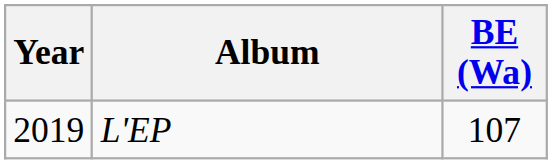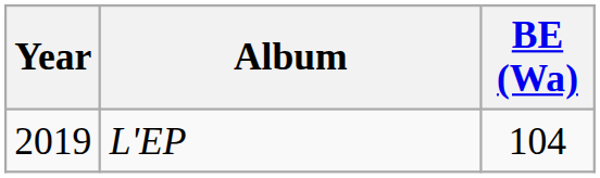L'EP | BE (Wa): 107 -> 104
